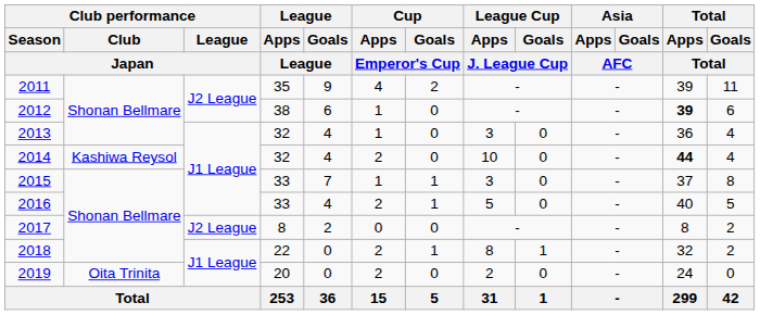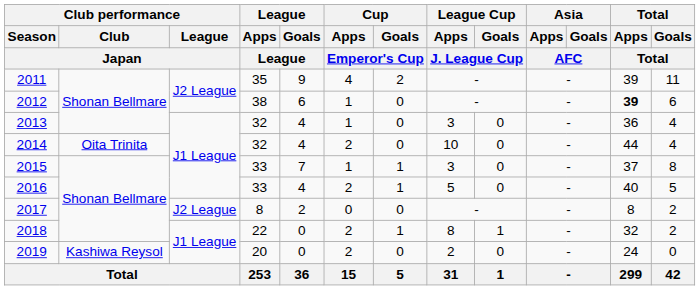2014 | Club performance / Club / Japan: Kashiwa Reysol -> Oita Trinita
2014 | Total / Apps / Total: bold -> normal
2019 | Club performance / Club / Japan: Oita Trinita -> Kashiwa Reysol
